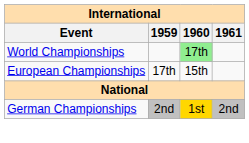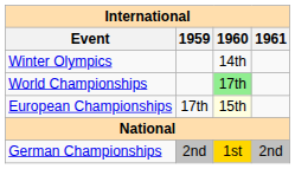+ row: Winter Olympics | 14th
European Championships | 1960: no background -> lightyellow background
